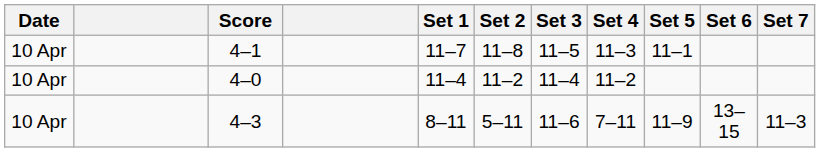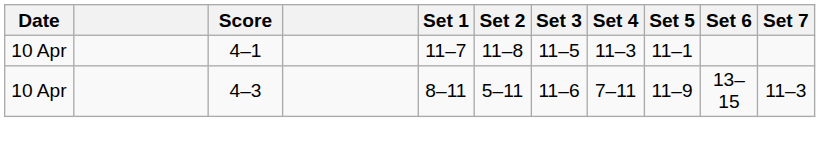- row: 10 Apr | 4–0 | 11–4 | 11–2 | 11–4 | 11–2
